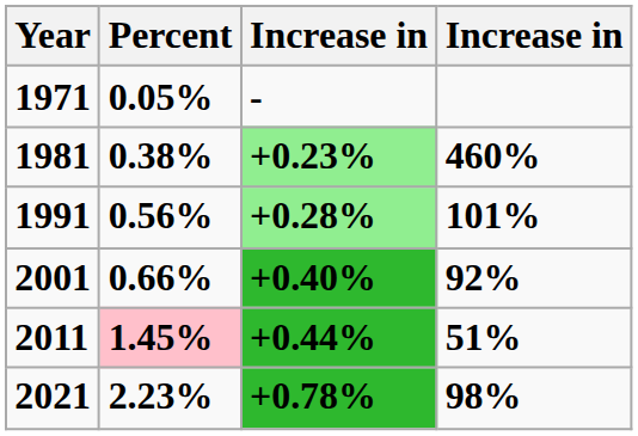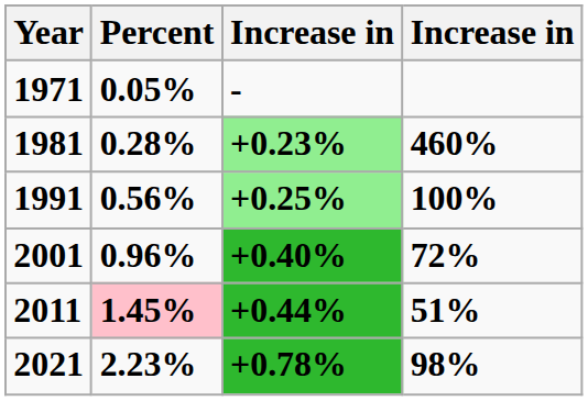1981 | Percent: 0.38% -> 0.28%
1991 | column 3: +0.28% -> +0.25%
1991 | column 4: 101% -> 100%
2001 | Percent: 0.66% -> 0.96%
2001 | column 4: 92% -> 72%
